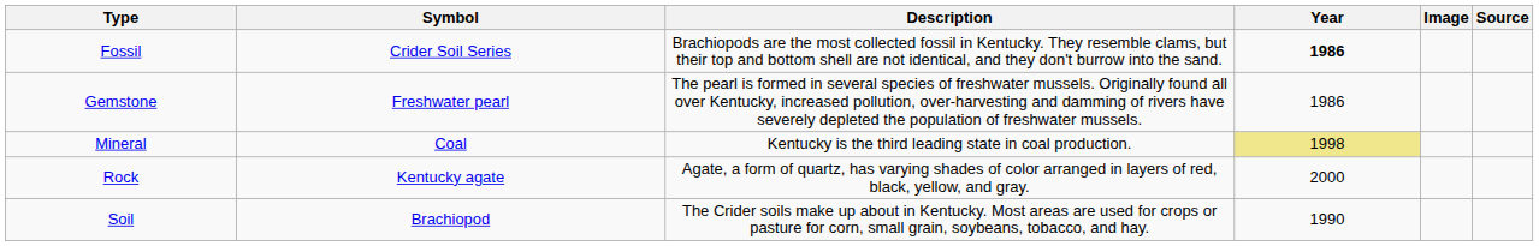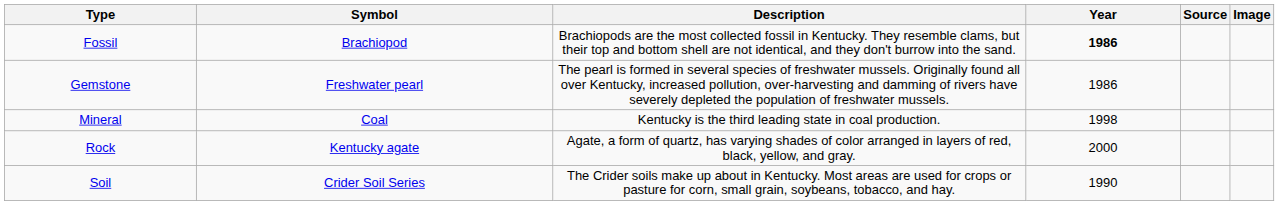columns swapped: Image <-> Source
Fossil | Symbol: Crider Soil Series -> Brachiopod
Mineral | Year: khaki background -> no background
Soil | Symbol: Brachiopod -> Crider Soil Series
